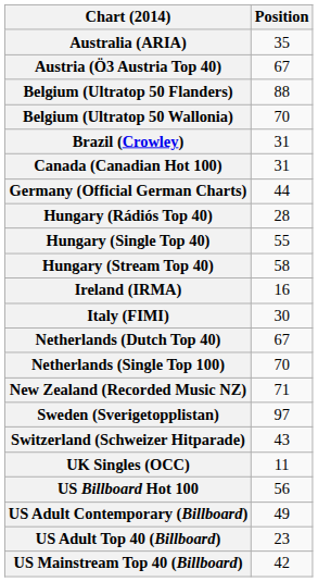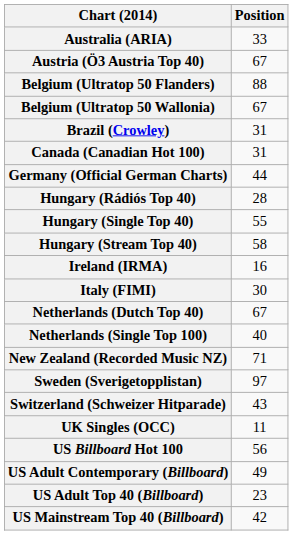Australia (ARIA) | Position: 35 -> 33
Belgium (Ultratop 50 Wallonia) | Position: 70 -> 67
Netherlands (Single Top 100) | Position: 70 -> 40
